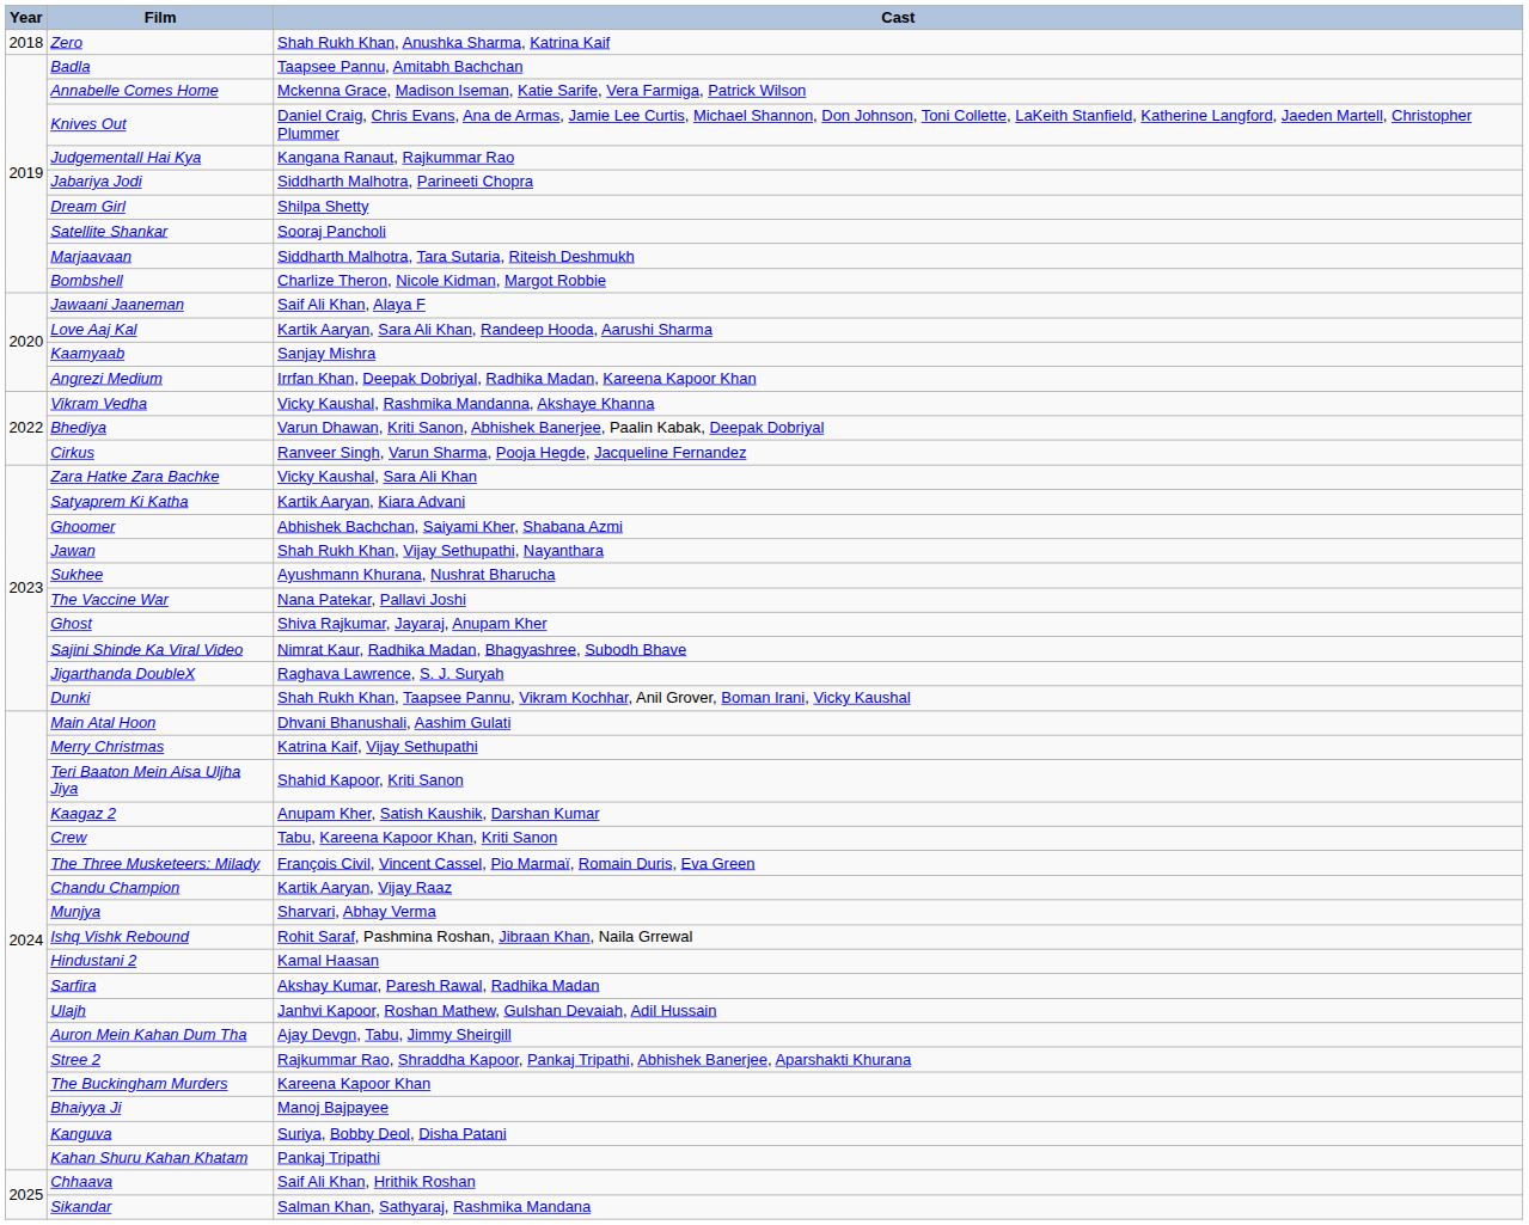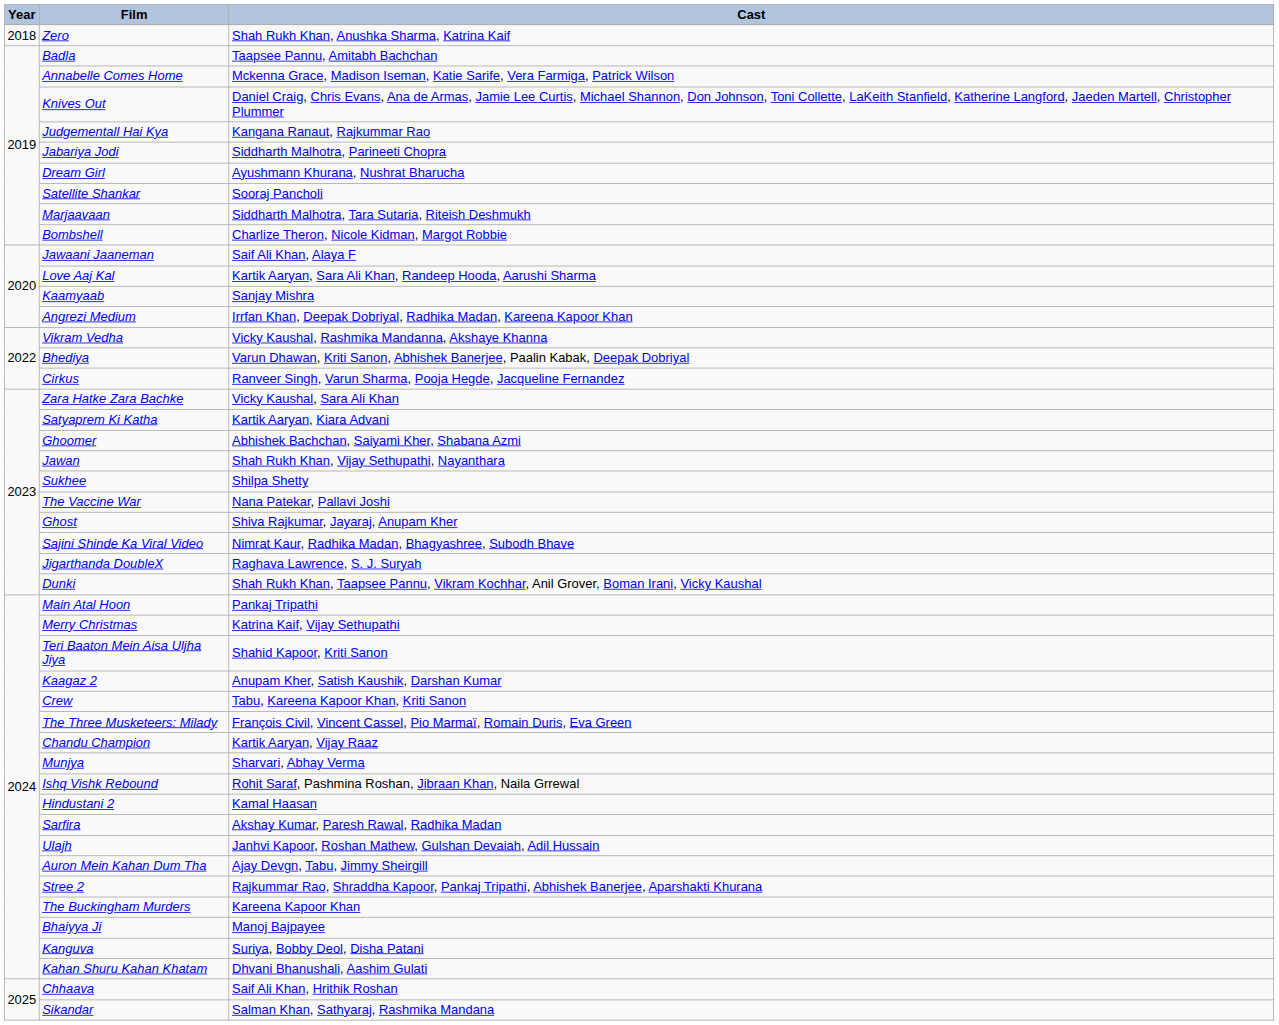Dream Girl | Cast: Shilpa Shetty -> Ayushmann Khurana, Nushrat Bharucha
Sukhee | Cast: Ayushmann Khurana, Nushrat Bharucha -> Shilpa Shetty
Main Atal Hoon | Cast: Dhvani Bhanushali, Aashim Gulati -> Pankaj Tripathi
Kahan Shuru Kahan Khatam | Cast: Pankaj Tripathi -> Dhvani Bhanushali, Aashim Gulati
